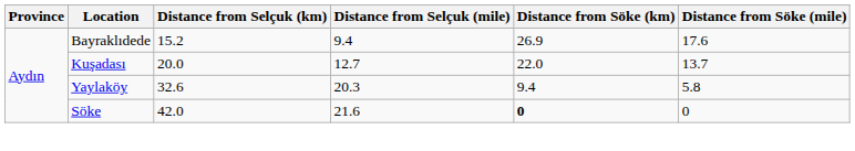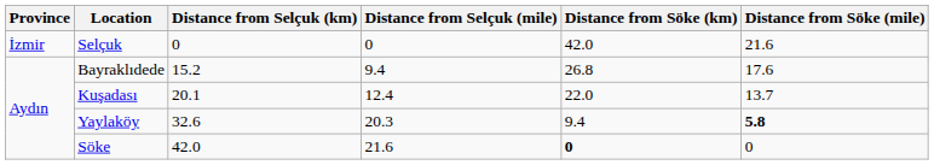+ row: İzmir | Selçuk | 0 | 0 | 42.0 | 21.6
Bayraklıdede | Distance from Söke (km): 26.9 -> 26.8
Kuşadası | Distance from Selçuk (km): 20.0 -> 20.1
Kuşadası | Distance from Selçuk (mile): 12.7 -> 12.4
Yaylaköy | Distance from Söke (mile): normal -> bold
